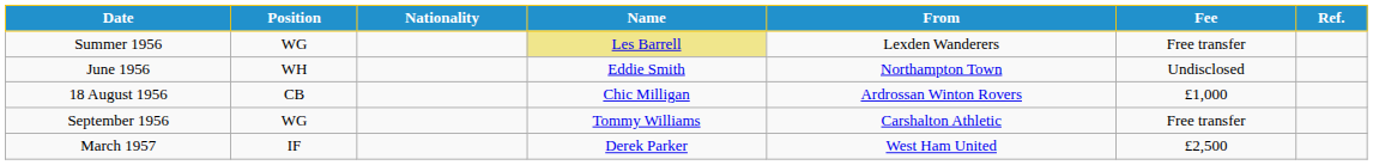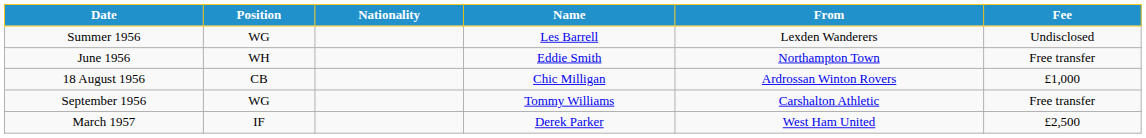- column: Ref.
Summer 1956 | Name: khaki background -> no background
Summer 1956 | Fee: Free transfer -> Undisclosed
June 1956 | Fee: Undisclosed -> Free transfer
